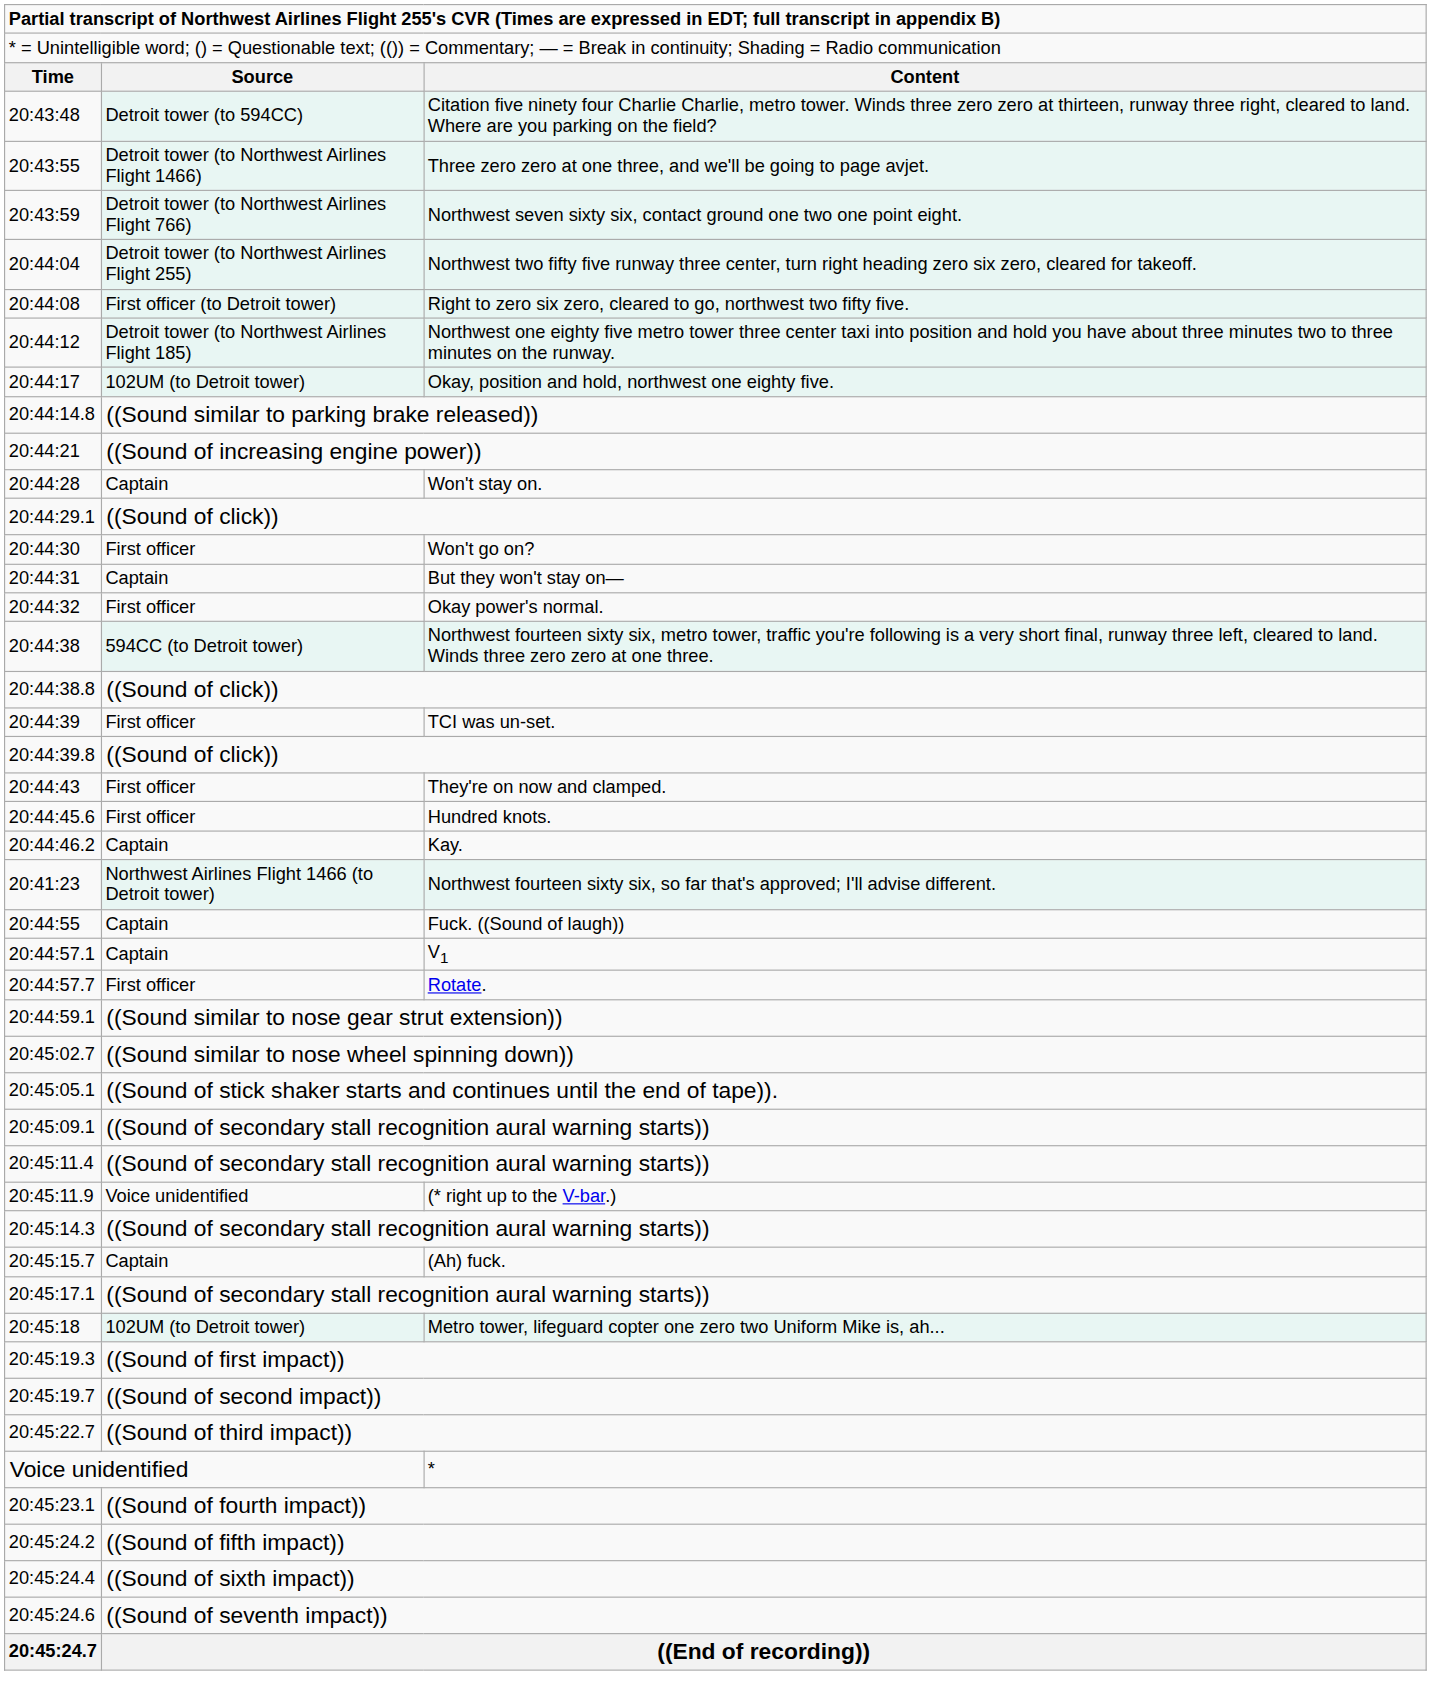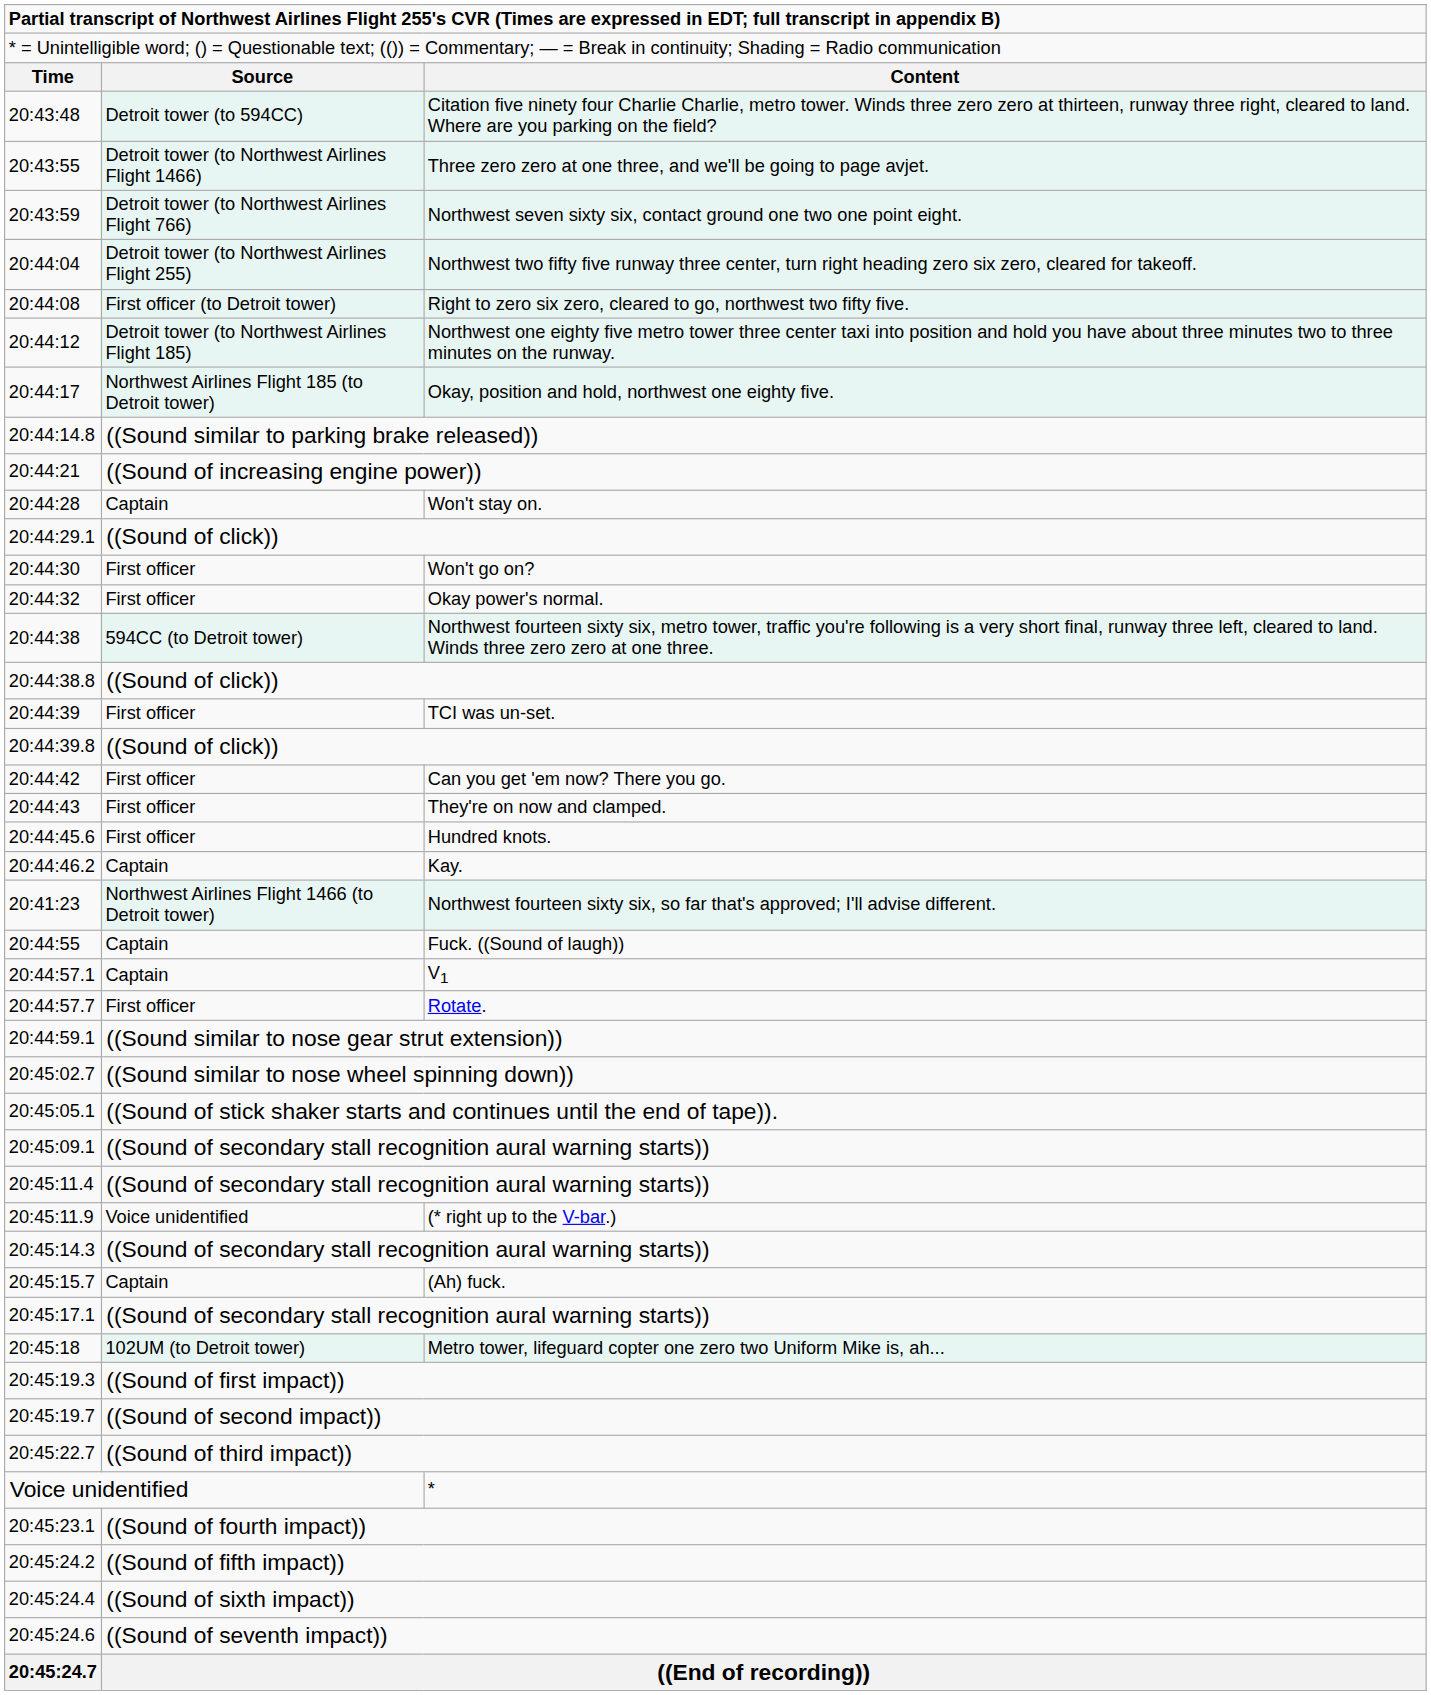20:44:17 | column 2: 102UM (to Detroit tower) -> Northwest Airlines Flight 185 (to Detroit tower)
- row: 20:44:31 | Captain | But they won't stay on—
+ row: 20:44:42 | First officer | Can you get 'em now? There you go.
